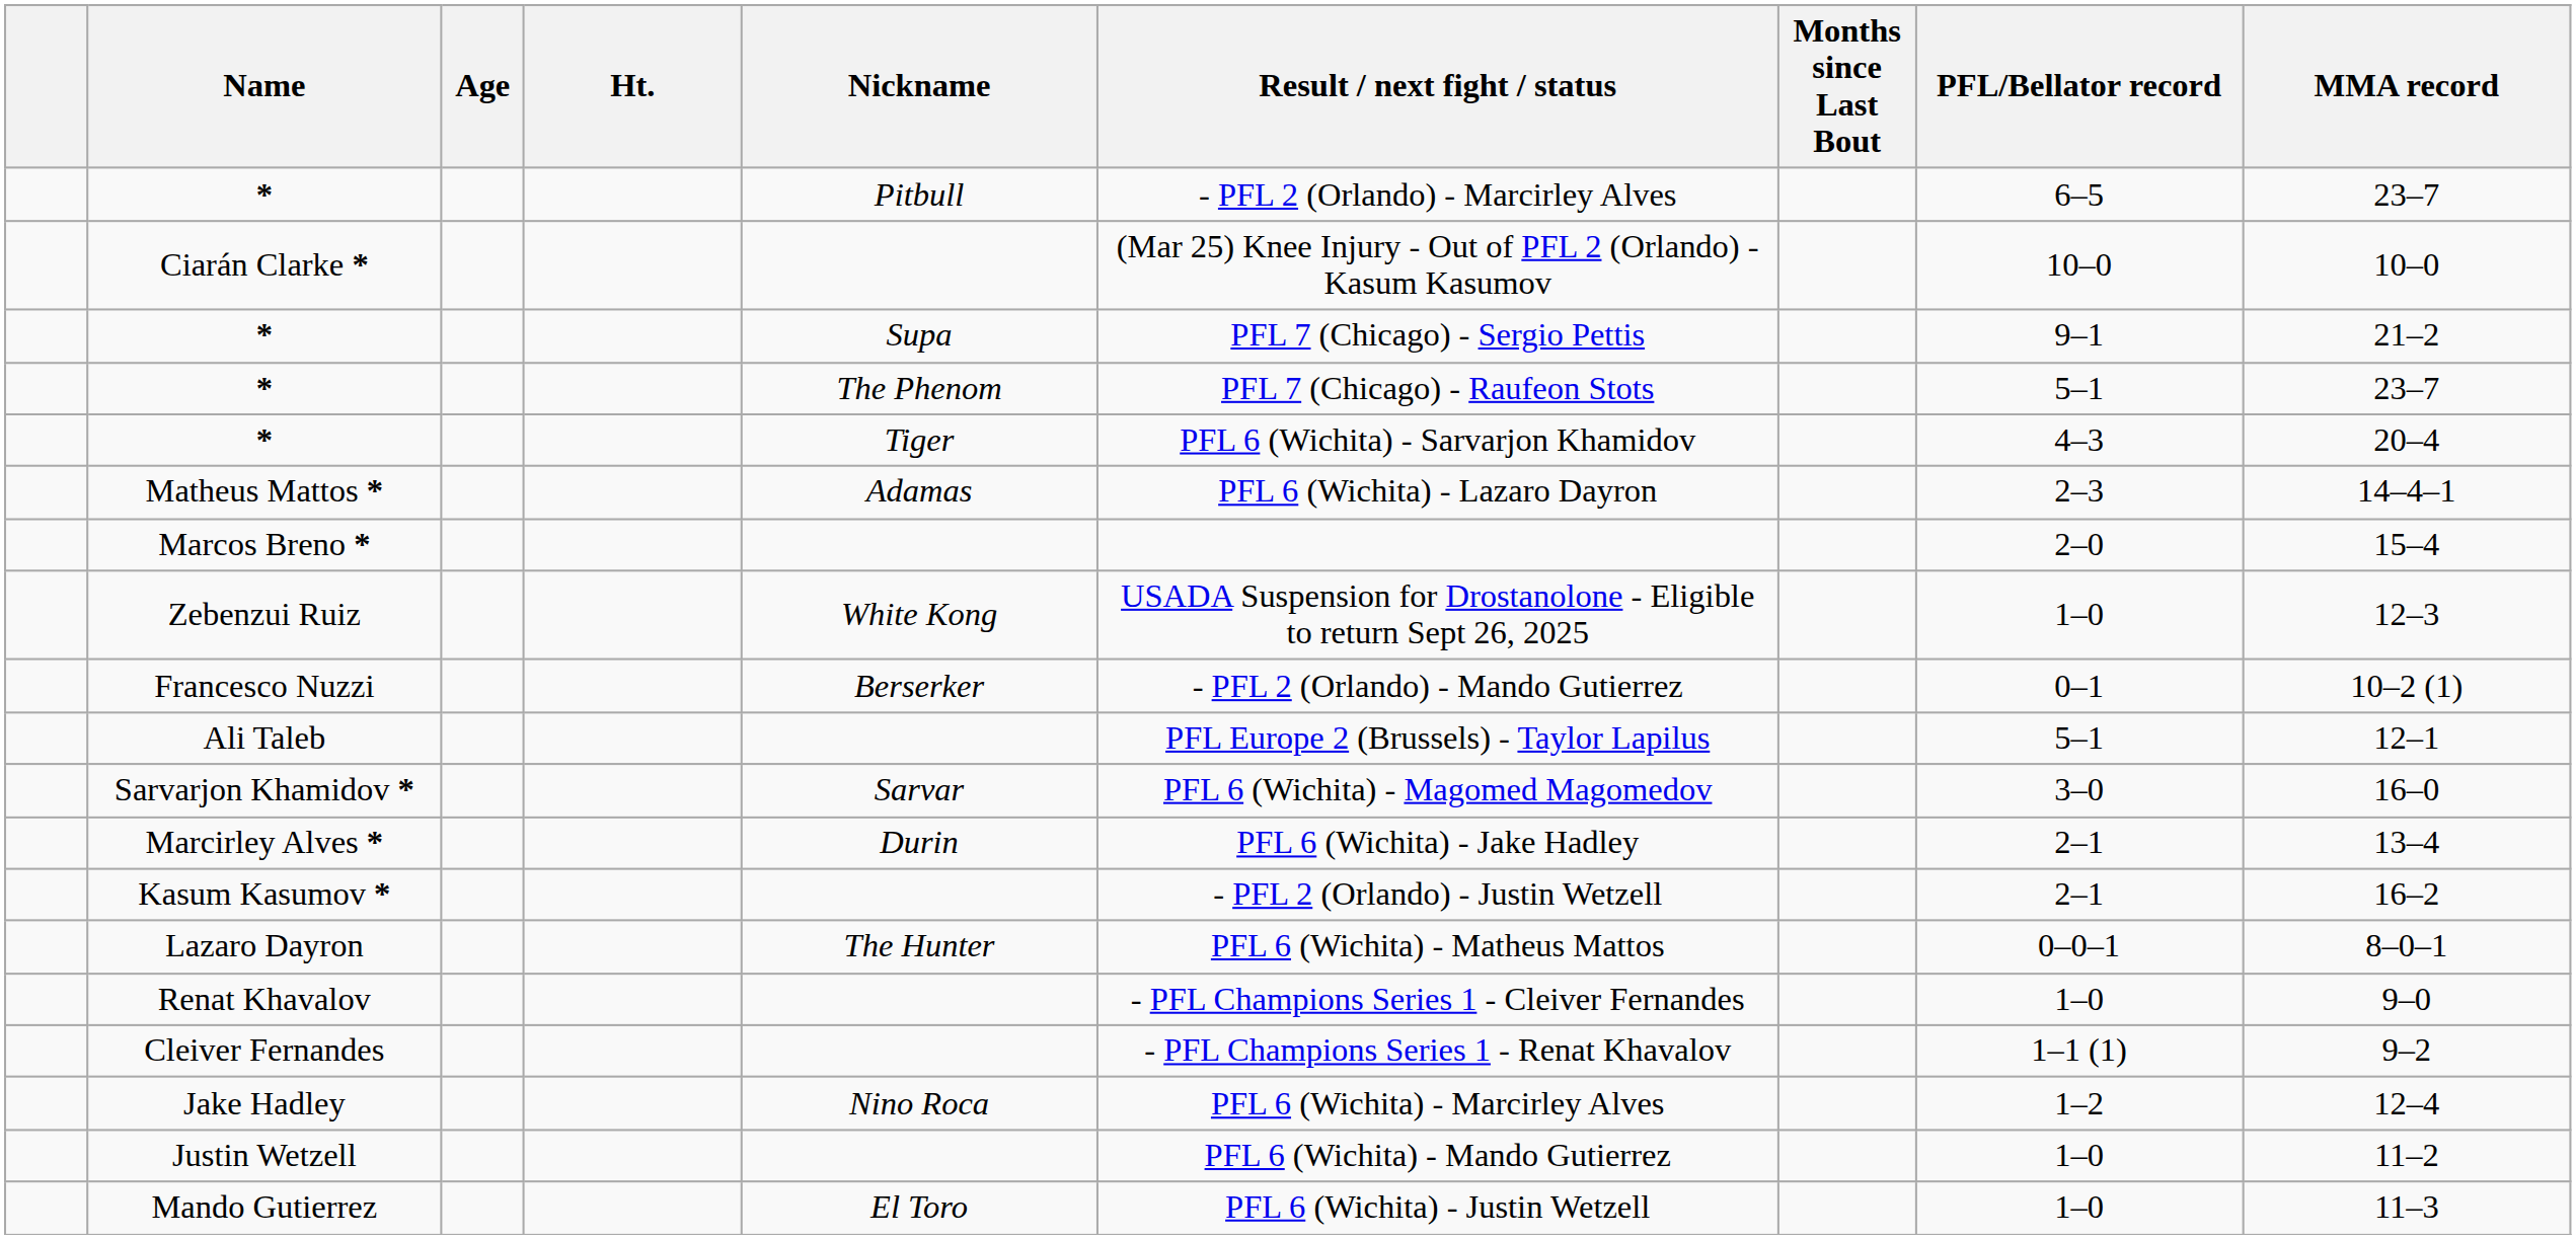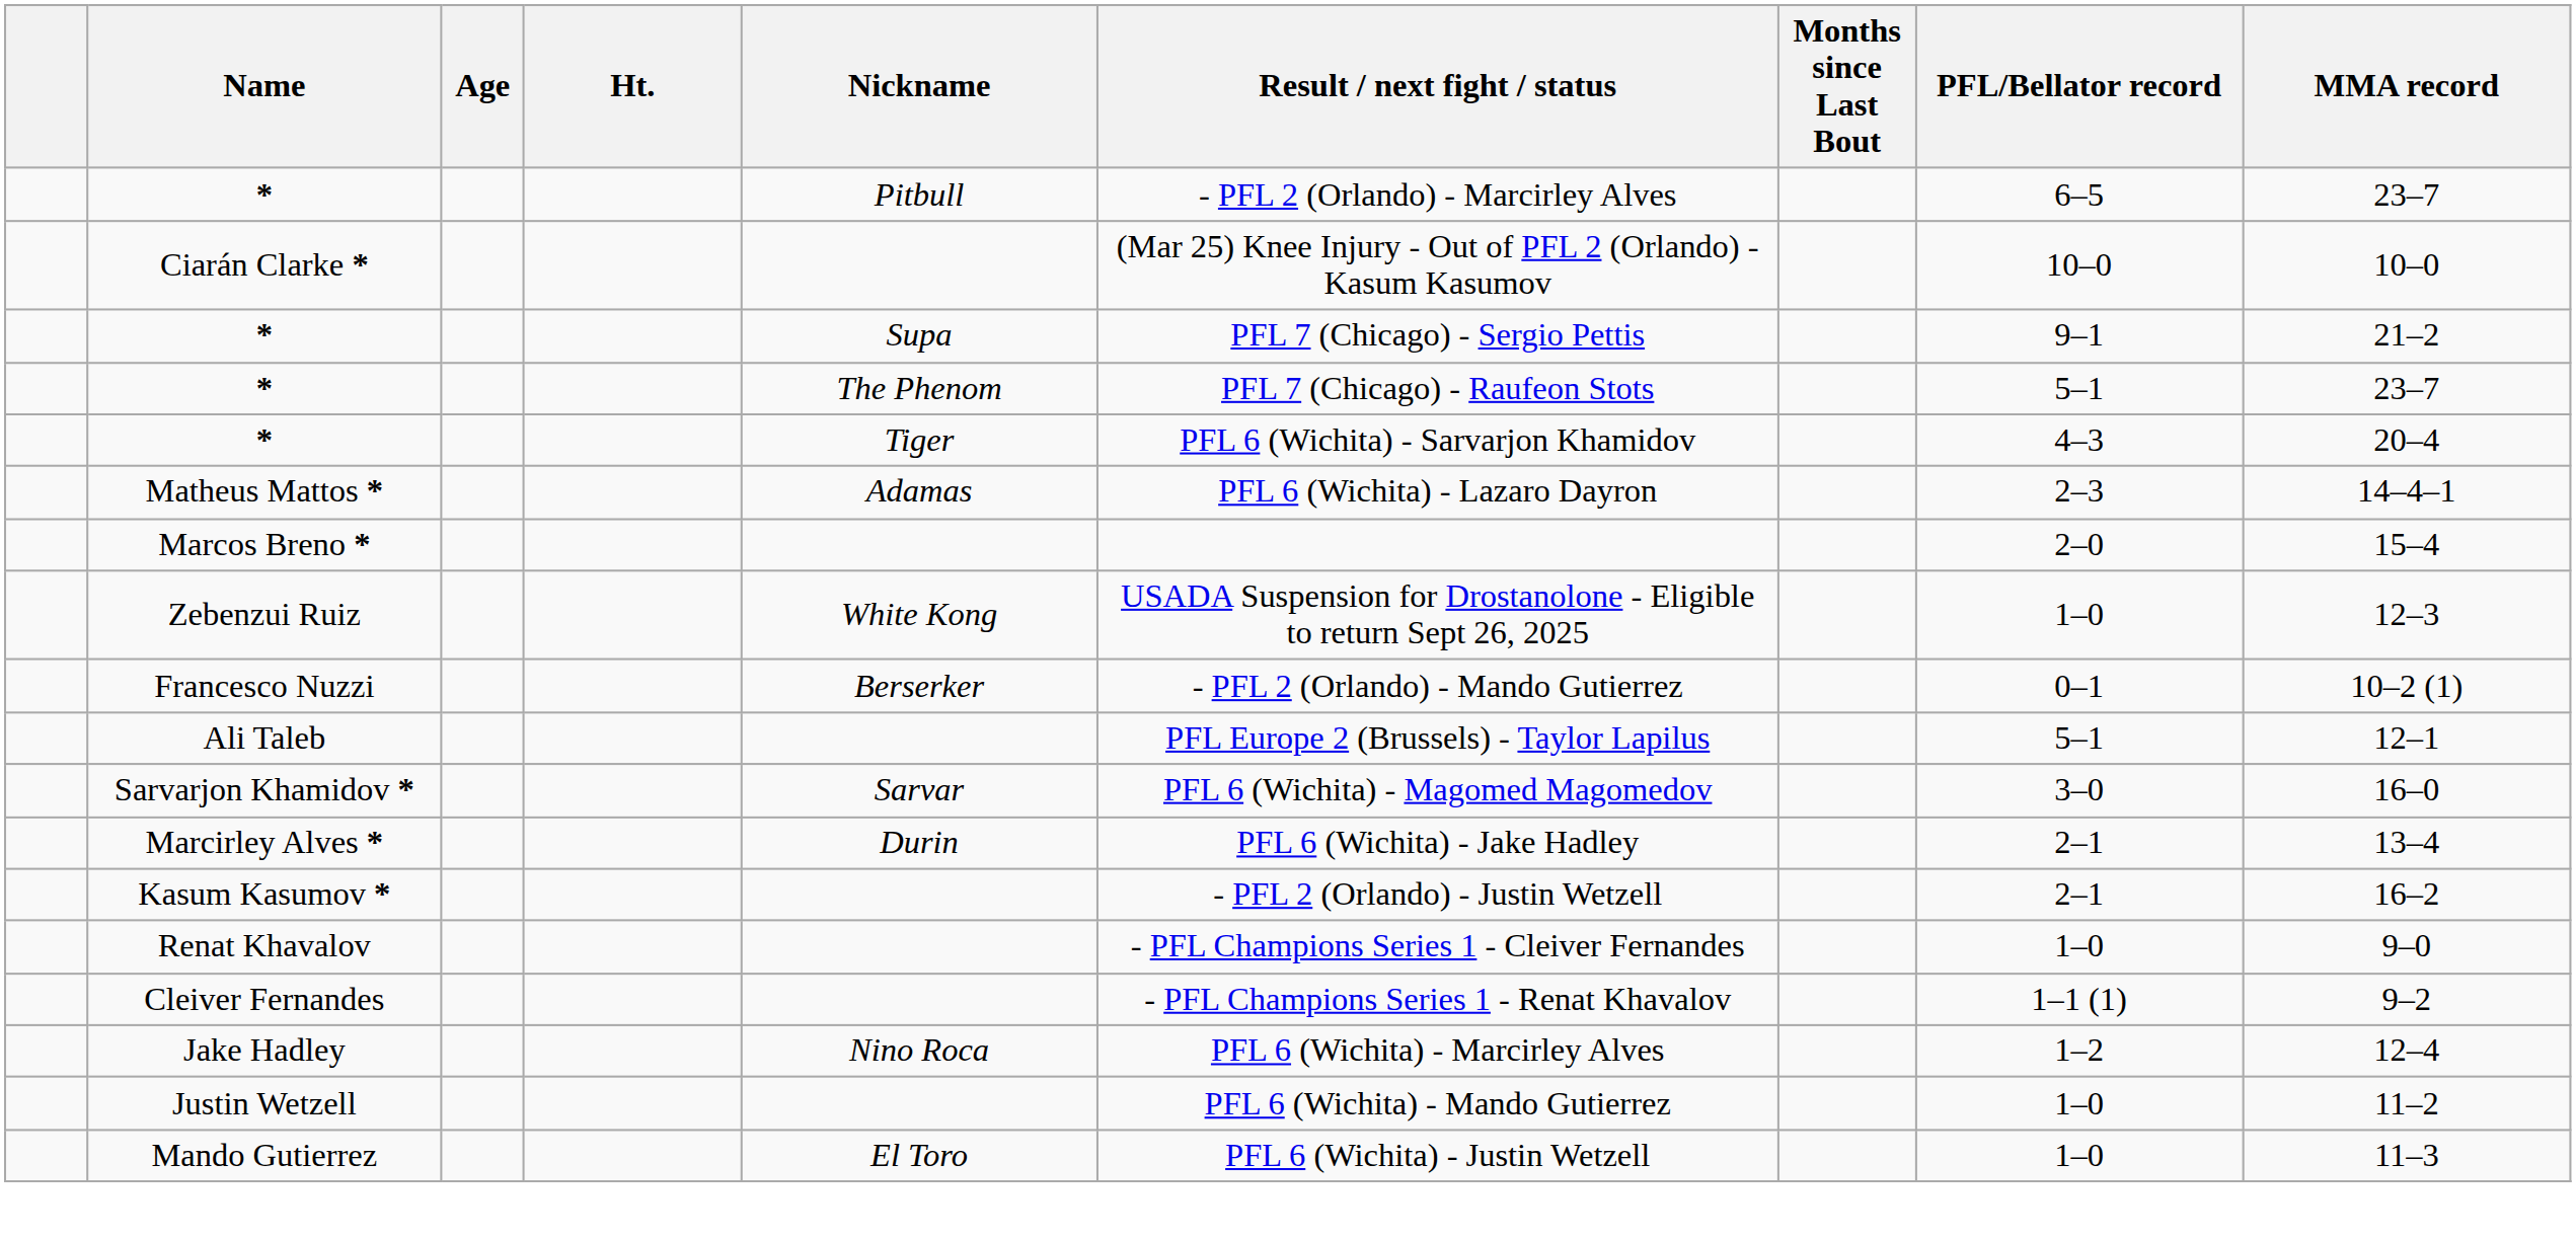- row: Lazaro Dayron | The Hunter | PFL 6 (Wichita) - Matheus Mattos | 0–0–1 | 8–0–1
